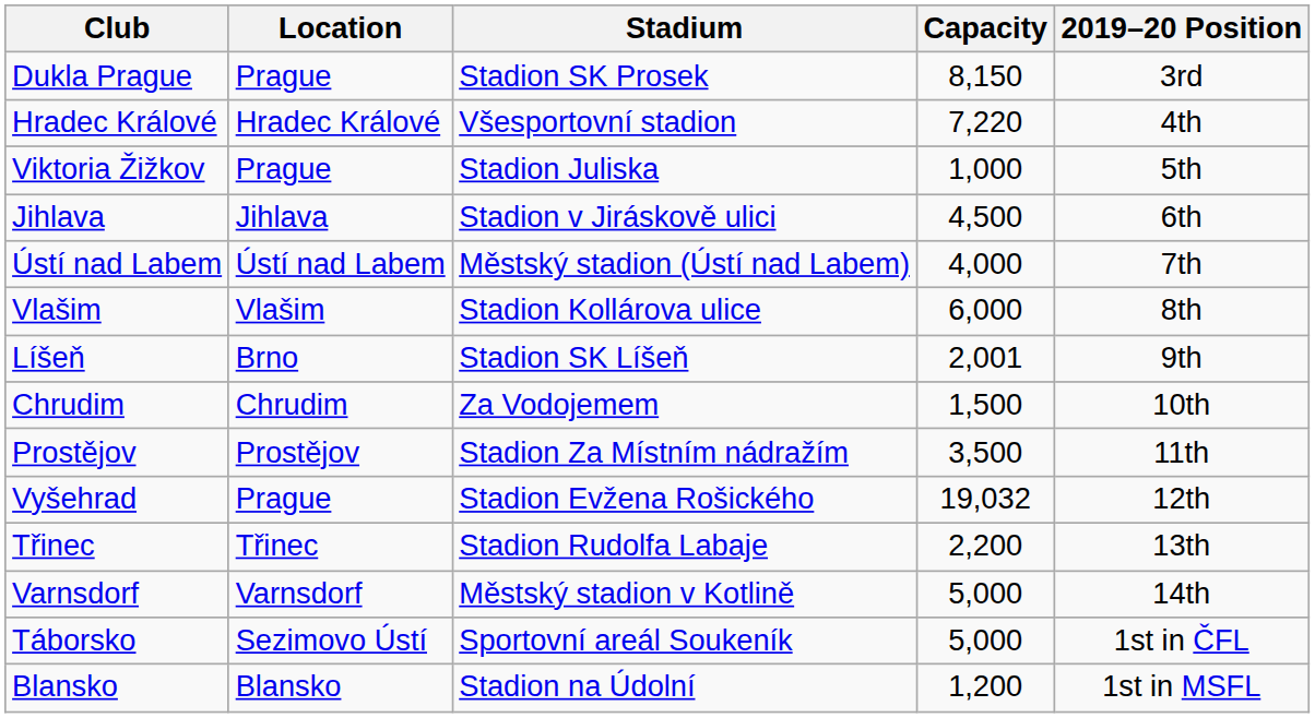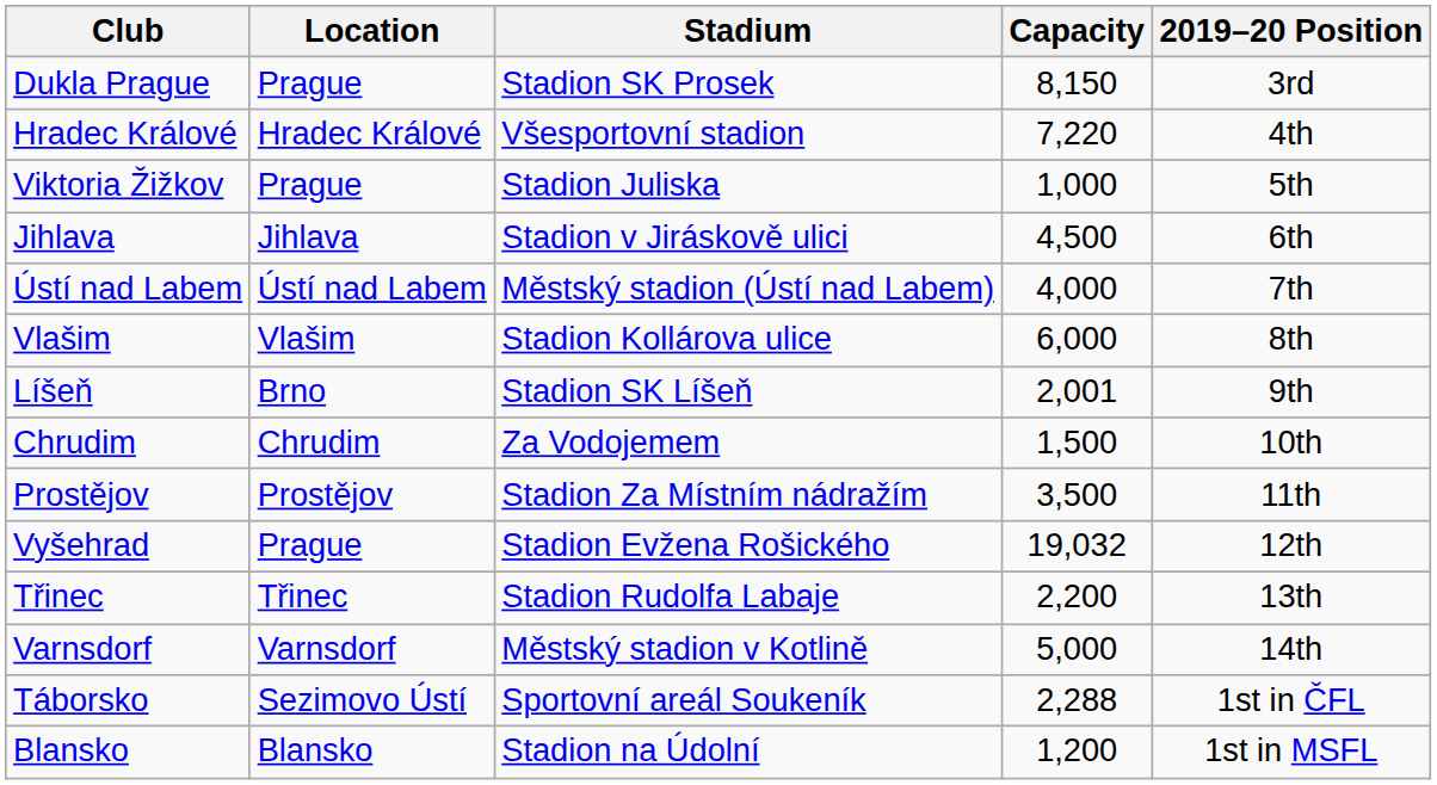Táborsko | Capacity: 5,000 -> 2,288
